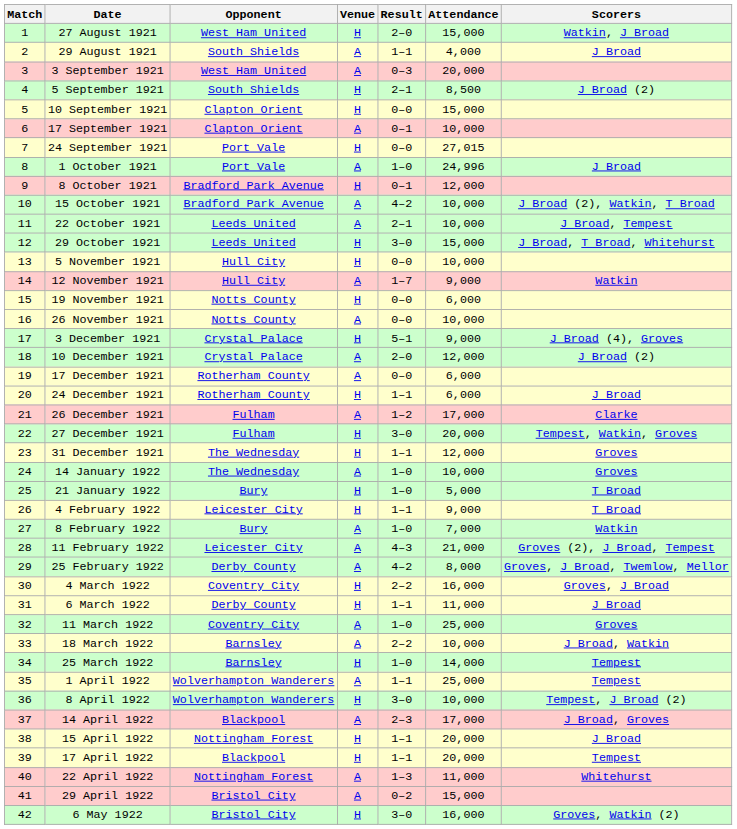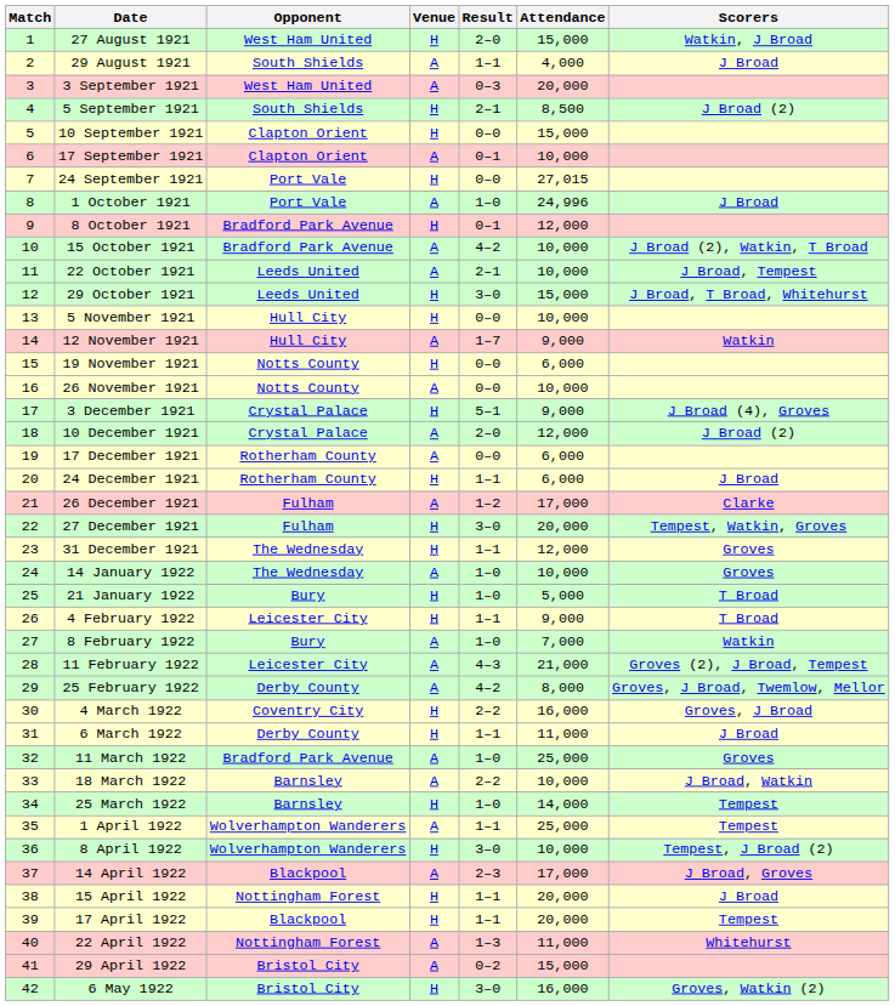11 March 1922 | Opponent: Coventry City -> Bradford Park Avenue
